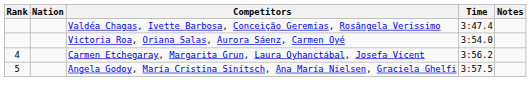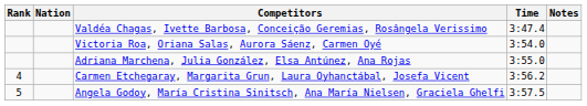+ row: Adriana Marchena, Julia González, Elsa Antúnez, Ana Rojas | 3:55.0
